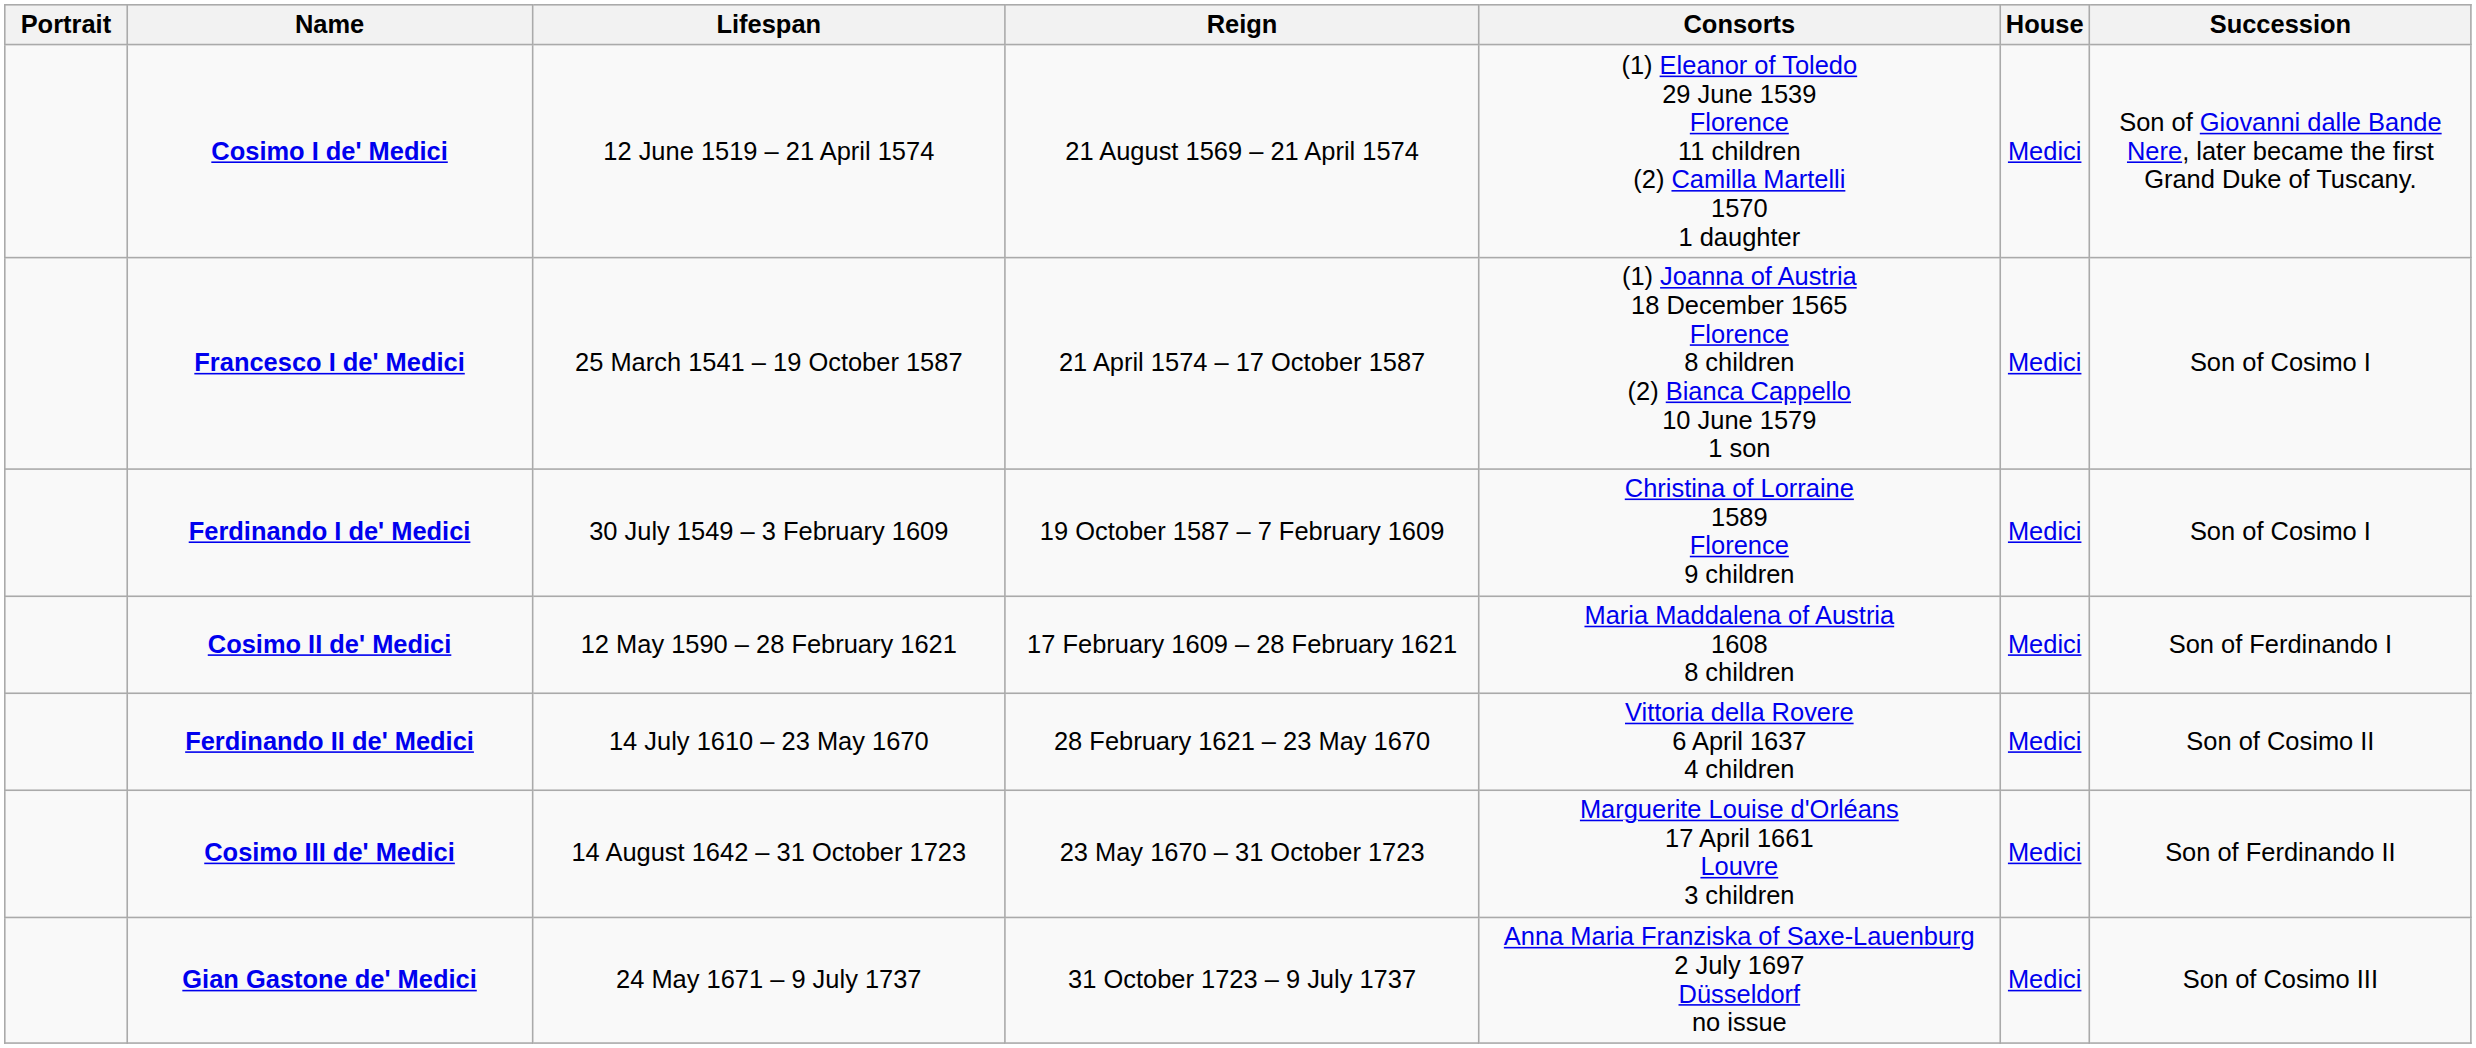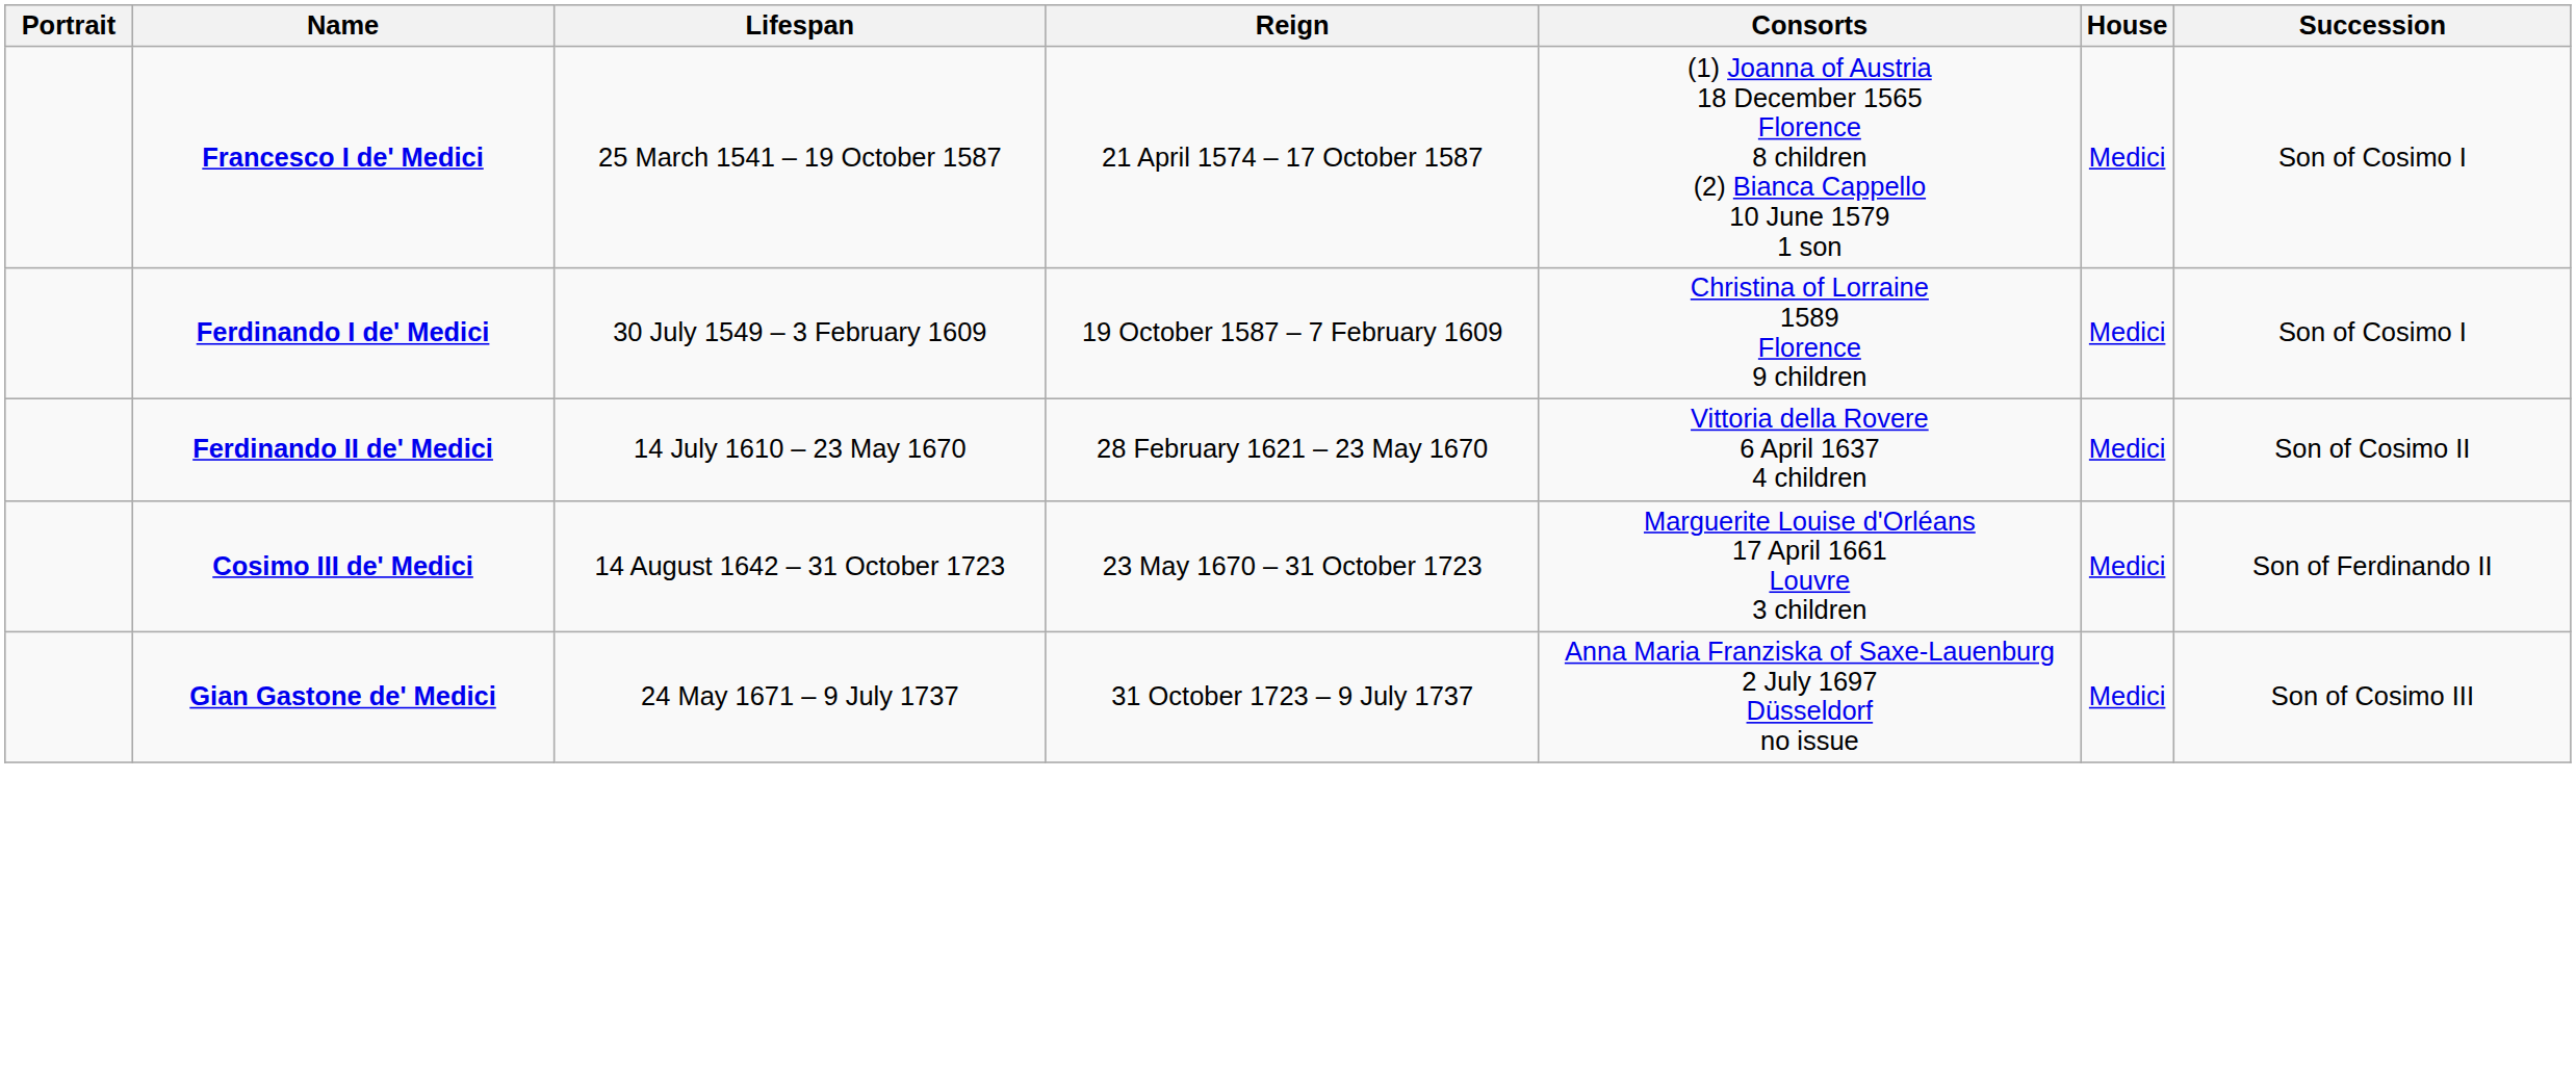- row: Cosimo I de' Medici | 12 June 1519 – 21 April 1574 | 21 August 1569 – 21 April 1574 | (1) Eleanor of Toledo 29 June 1539 Florence 11 children (2) Camilla Martelli 1570 1 daughter | Medici | Son of Giovanni dalle Bande Nere, later became the first Grand Duke of Tuscany.
- row: Cosimo II de' Medici | 12 May 1590 – 28 February 1621 | 17 February 1609 – 28 February 1621 | Maria Maddalena of Austria 1608 8 children | Medici | Son of Ferdinando I
